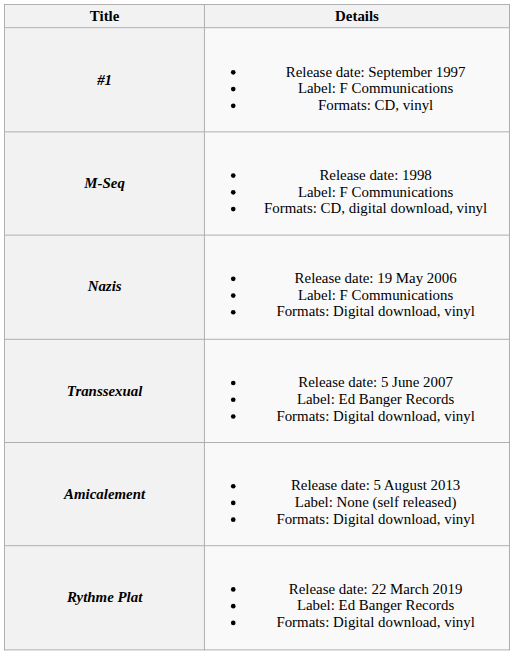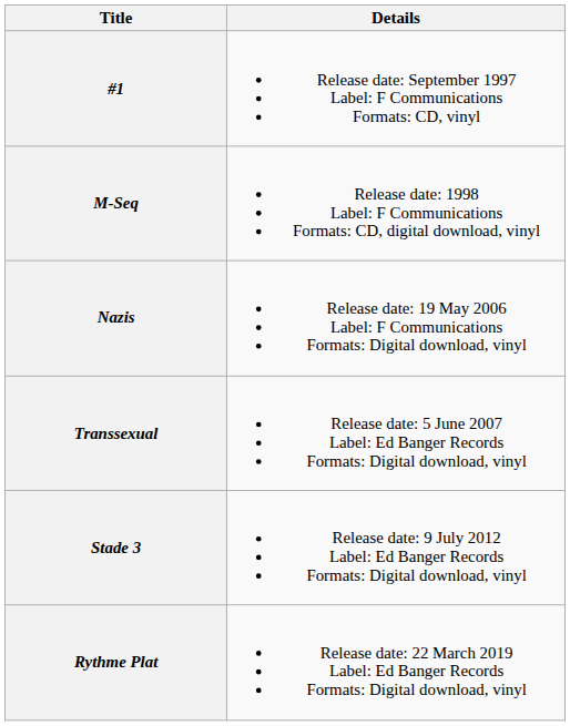+ row: Stade 3 | Release date: 9 July 2012 Label: Ed Banger Records Formats: Digital download, vinyl
- row: Amicalement | Release date: 5 August 2013 Label: None (self released) Formats: Digital download, vinyl
